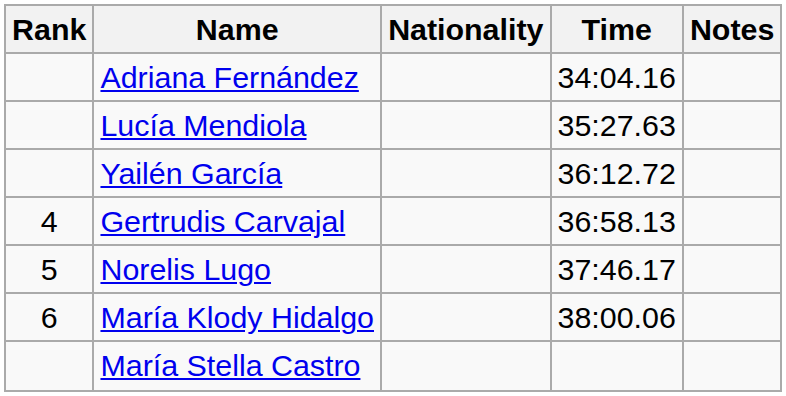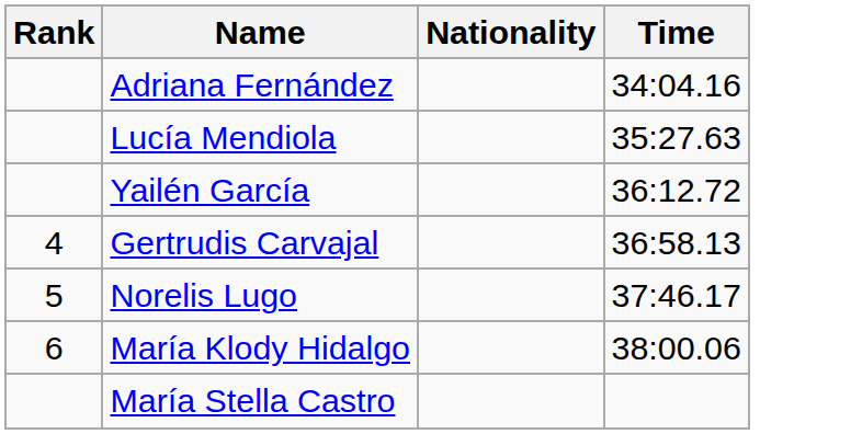- column: Notes
